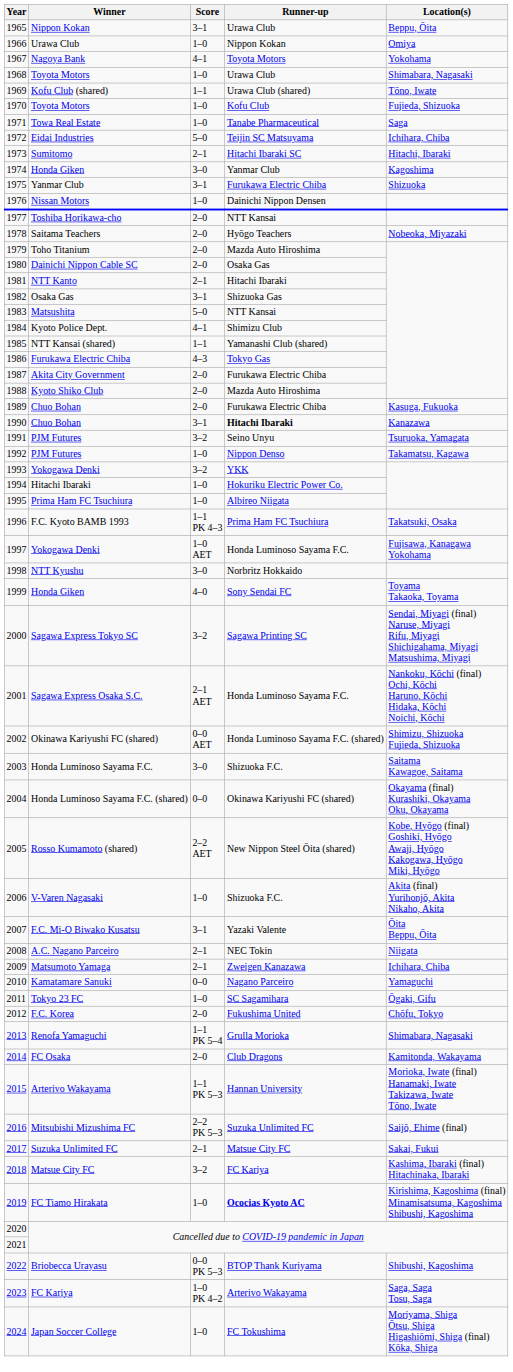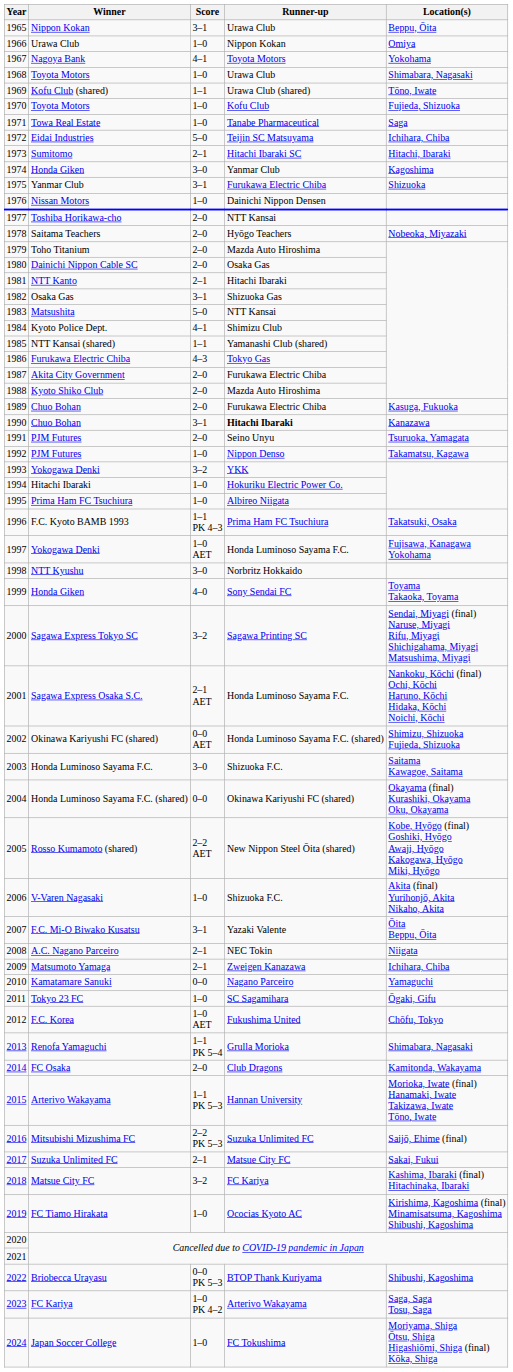1991 / PJM Futures | Score: 3–2 -> 2–0
F.C. Korea | Score: 2–0 -> 1–0 AET
FC Tiamo Hirakata | Runner-up: bold -> normal
